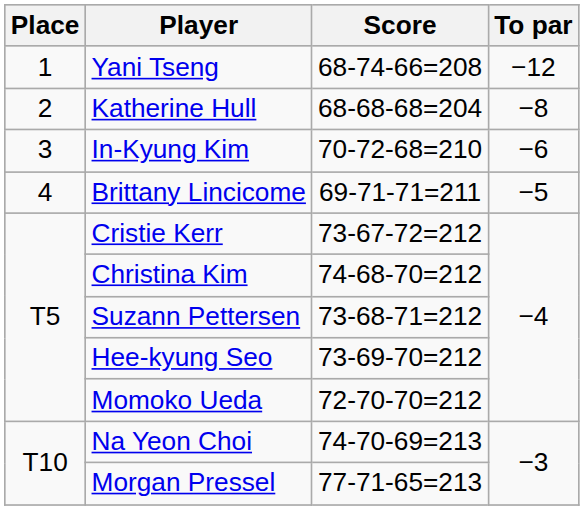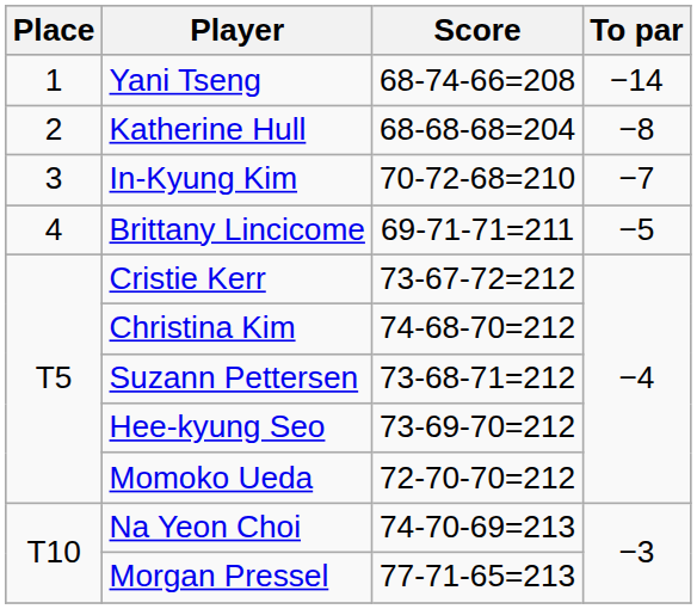Yani Tseng | To par: −12 -> −14
In-Kyung Kim | To par: −6 -> −7
